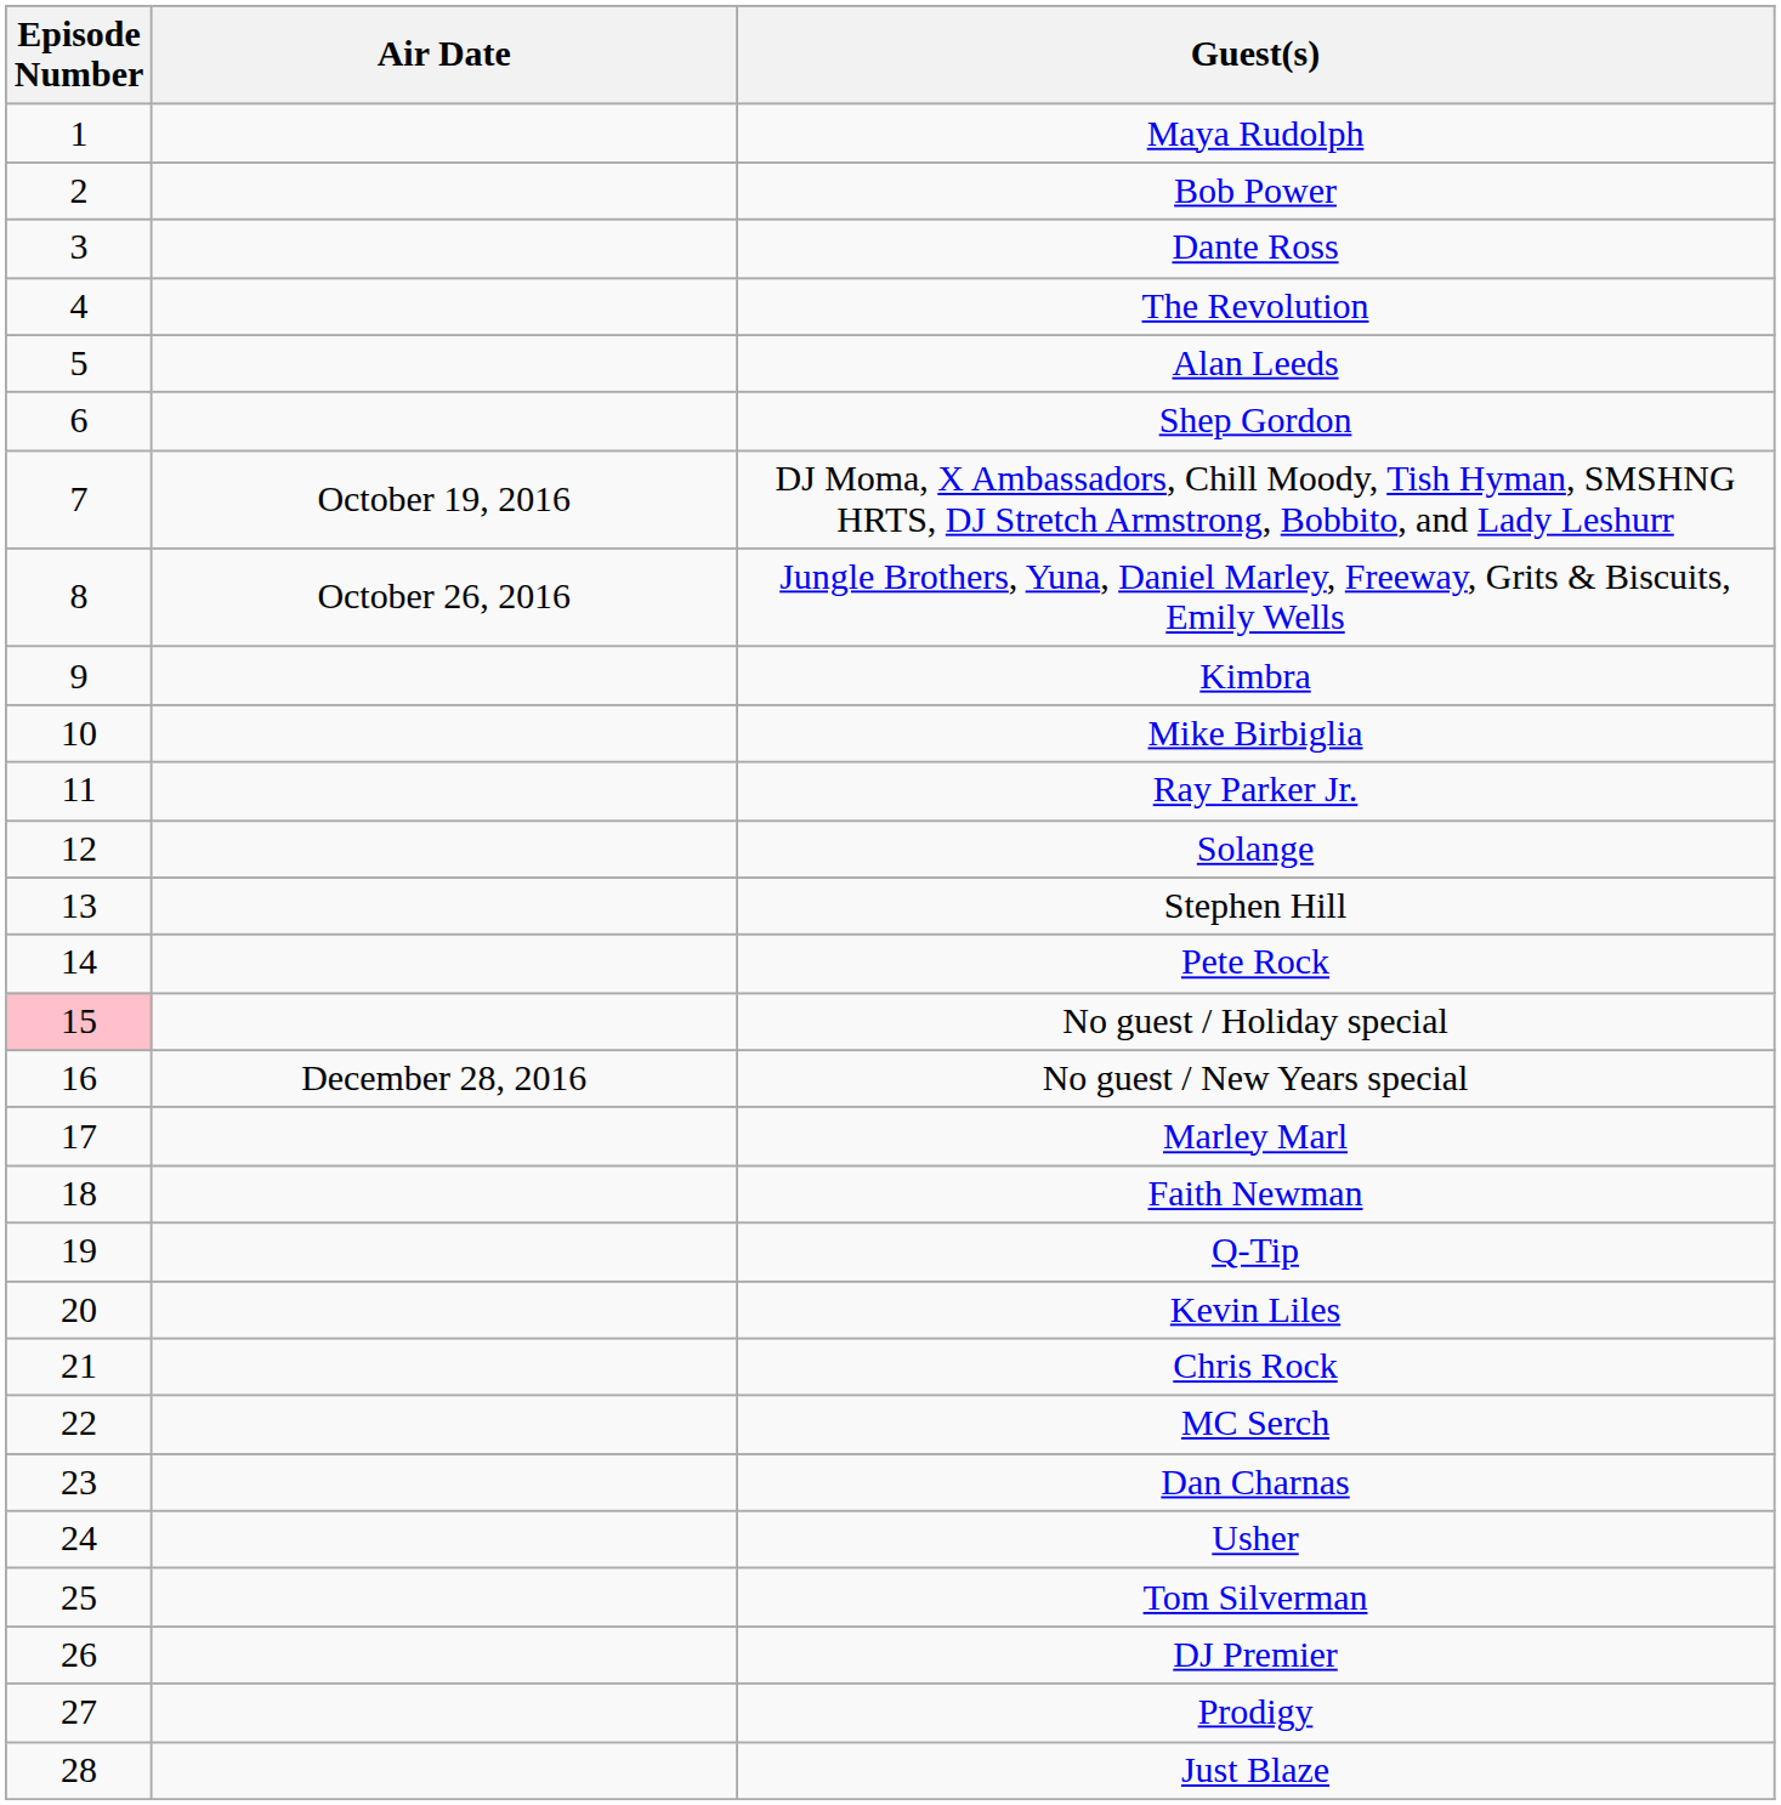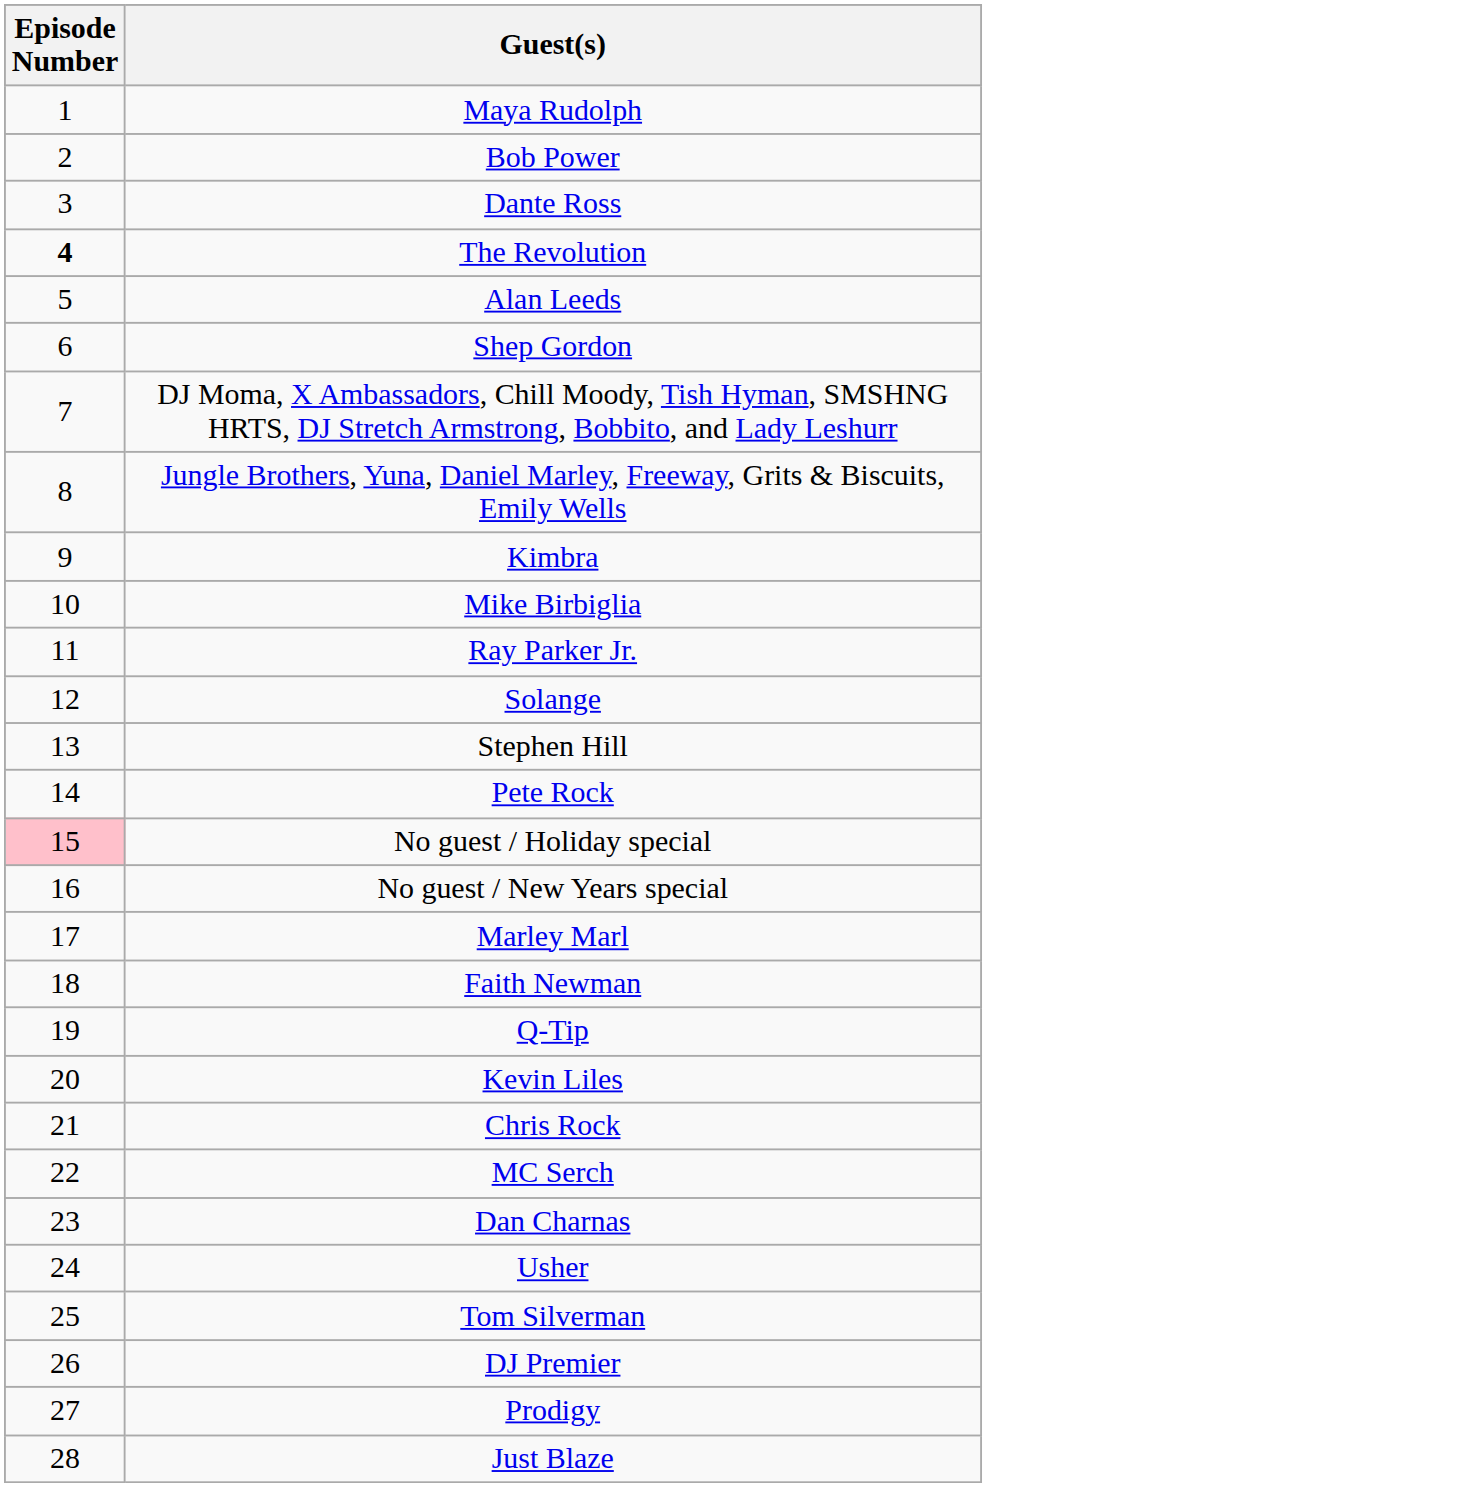- column: Air Date | October 19, 2016 | October 26, 2016 | December 28, 2016
The Revolution | Episode Number: normal -> bold
